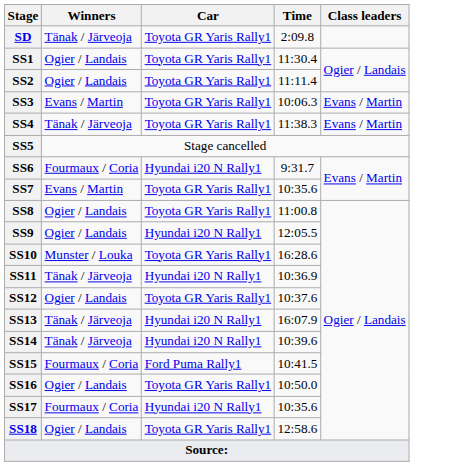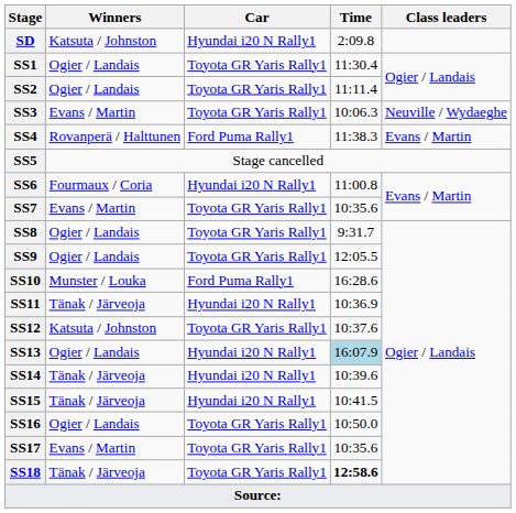SD | Winners: Tänak / Järveoja -> Katsuta / Johnston
SD | Car: Toyota GR Yaris Rally1 -> Hyundai i20 N Rally1
SS3 | Class leaders: Evans / Martin -> Neuville / Wydaeghe
SS4 | Winners: Tänak / Järveoja -> Rovanperä / Halttunen
SS4 | Car: Toyota GR Yaris Rally1 -> Ford Puma Rally1
SS6 | Time: 9:31.7 -> 11:00.8
SS8 | Time: 11:00.8 -> 9:31.7
SS9 | Car: Hyundai i20 N Rally1 -> Toyota GR Yaris Rally1
SS10 | Car: Toyota GR Yaris Rally1 -> Ford Puma Rally1
SS12 | Winners: Ogier / Landais -> Katsuta / Johnston
SS13 | Winners: Tänak / Järveoja -> Ogier / Landais
SS13 | Time: no background -> lightblue background
SS15 | Winners: Fourmaux / Coria -> Tänak / Järveoja
SS15 | Car: Ford Puma Rally1 -> Hyundai i20 N Rally1
SS17 | Winners: Fourmaux / Coria -> Evans / Martin
SS17 | Car: Hyundai i20 N Rally1 -> Toyota GR Yaris Rally1
SS18 | Winners: Ogier / Landais -> Tänak / Järveoja
SS18 | Time: normal -> bold
